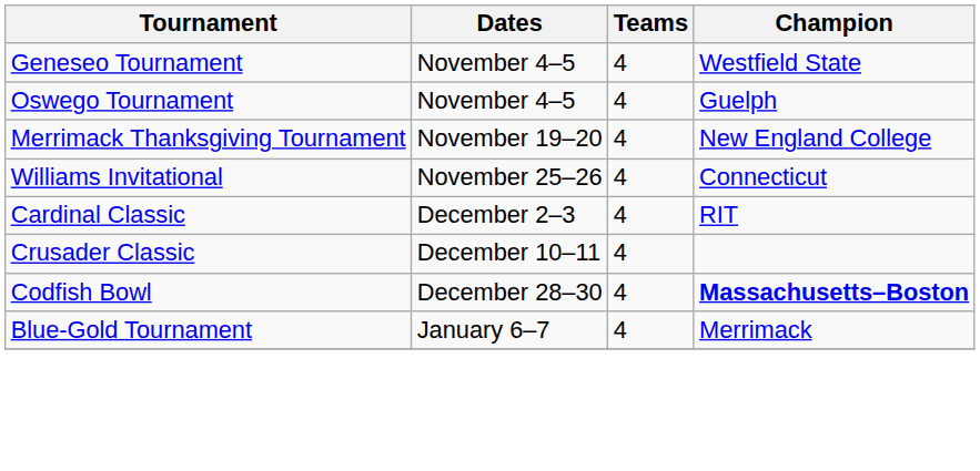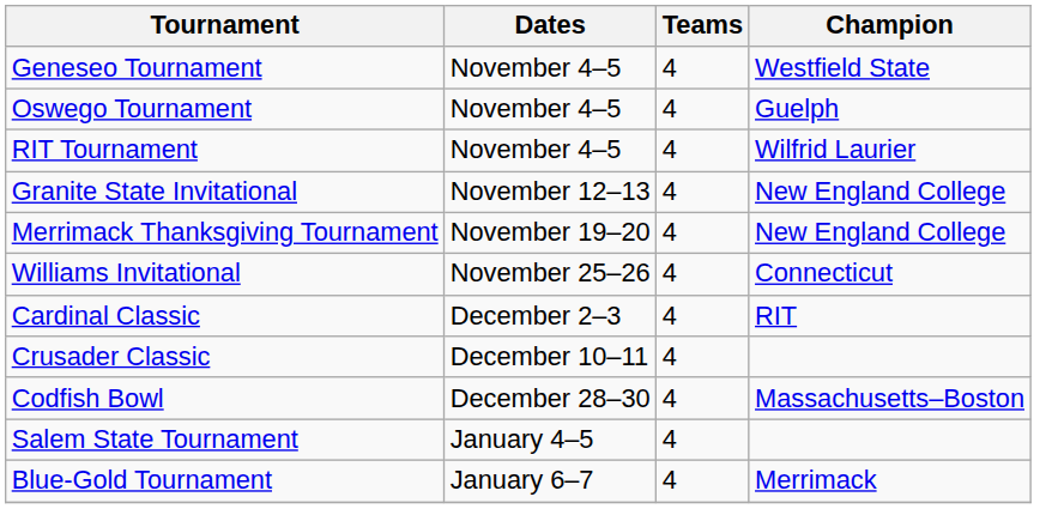+ row: RIT Tournament | November 4–5 | 4 | Wilfrid Laurier
+ row: Granite State Invitational | November 12–13 | 4 | New England College
Codfish Bowl | Champion: bold -> normal
+ row: Salem State Tournament | January 4–5 | 4
